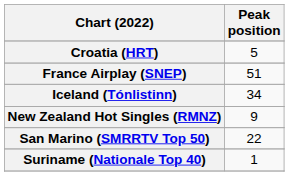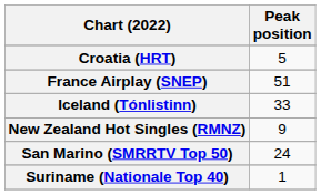Iceland (Tónlistinn) | Peak position: 34 -> 33
San Marino (SMRRTV Top 50) | Peak position: 22 -> 24
